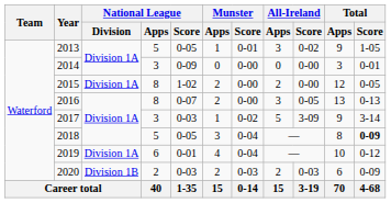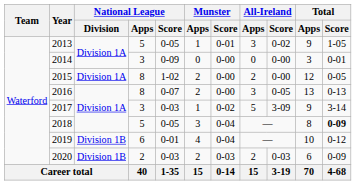2019 | National League / Division: Division 1A -> Division 1B
